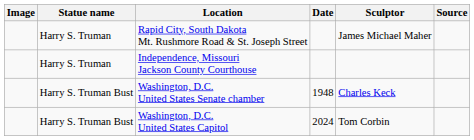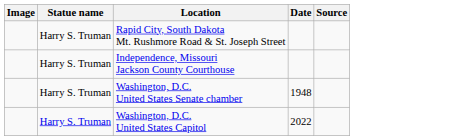- column: Sculptor | James Michael Maher | Charles Keck | Tom Corbin
Washington, D.C. United States Senate chamber | Statue name: Harry S. Truman Bust -> Harry S. Truman
Washington, D.C. United States Capitol | Statue name: Harry S. Truman Bust -> Harry S. Truman
Washington, D.C. United States Capitol | Date: 2024 -> 2022
